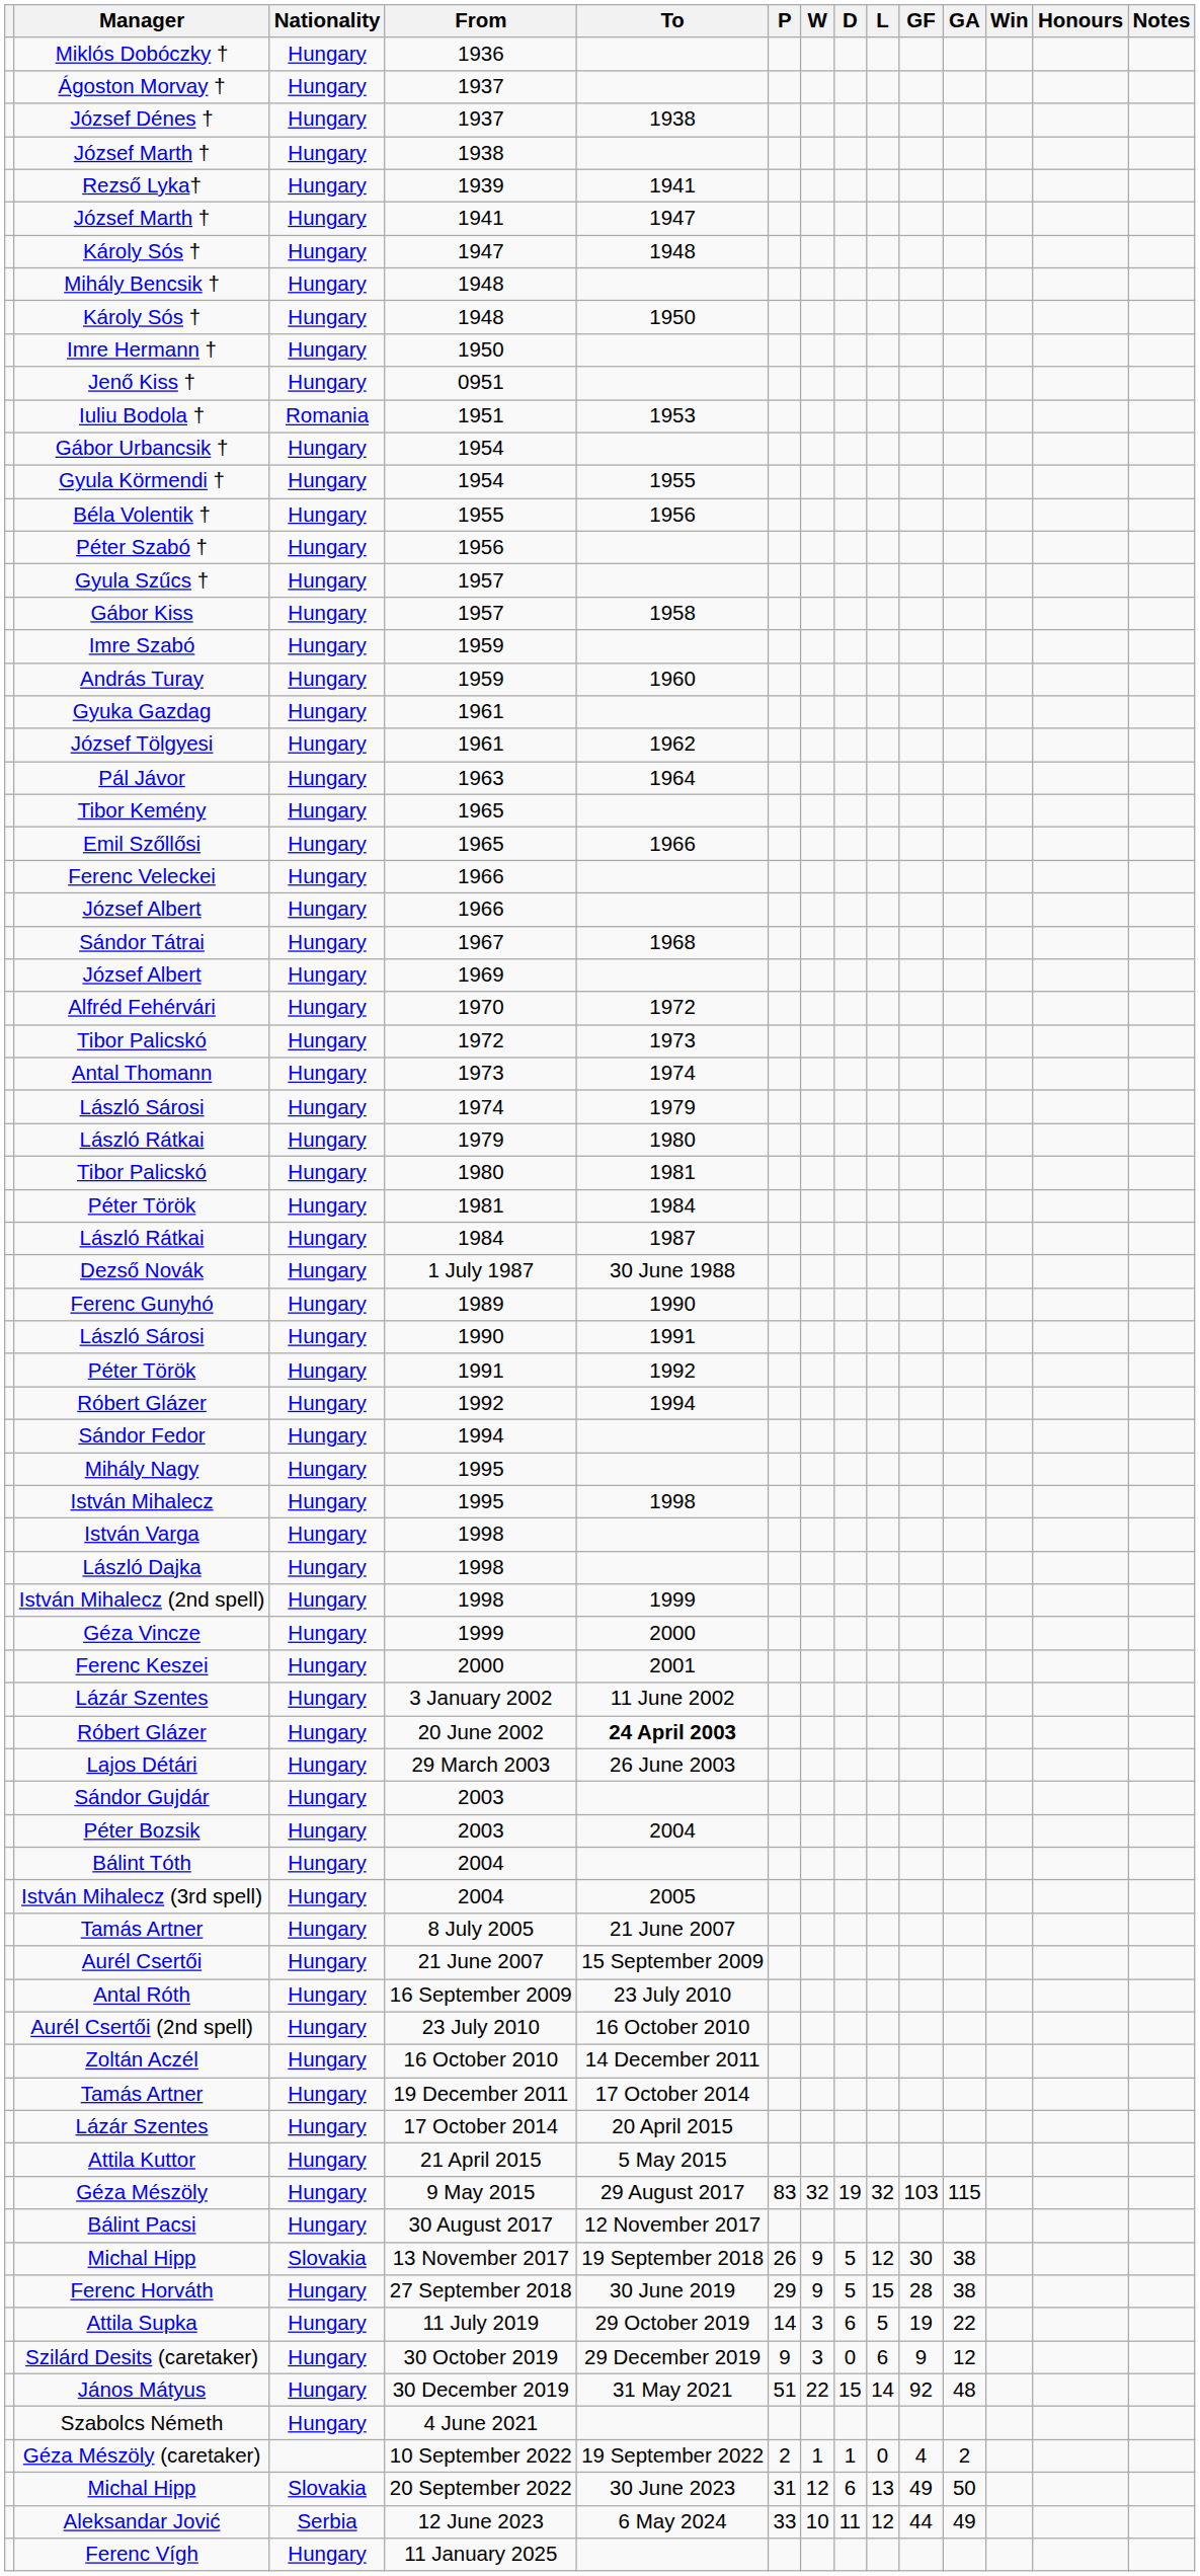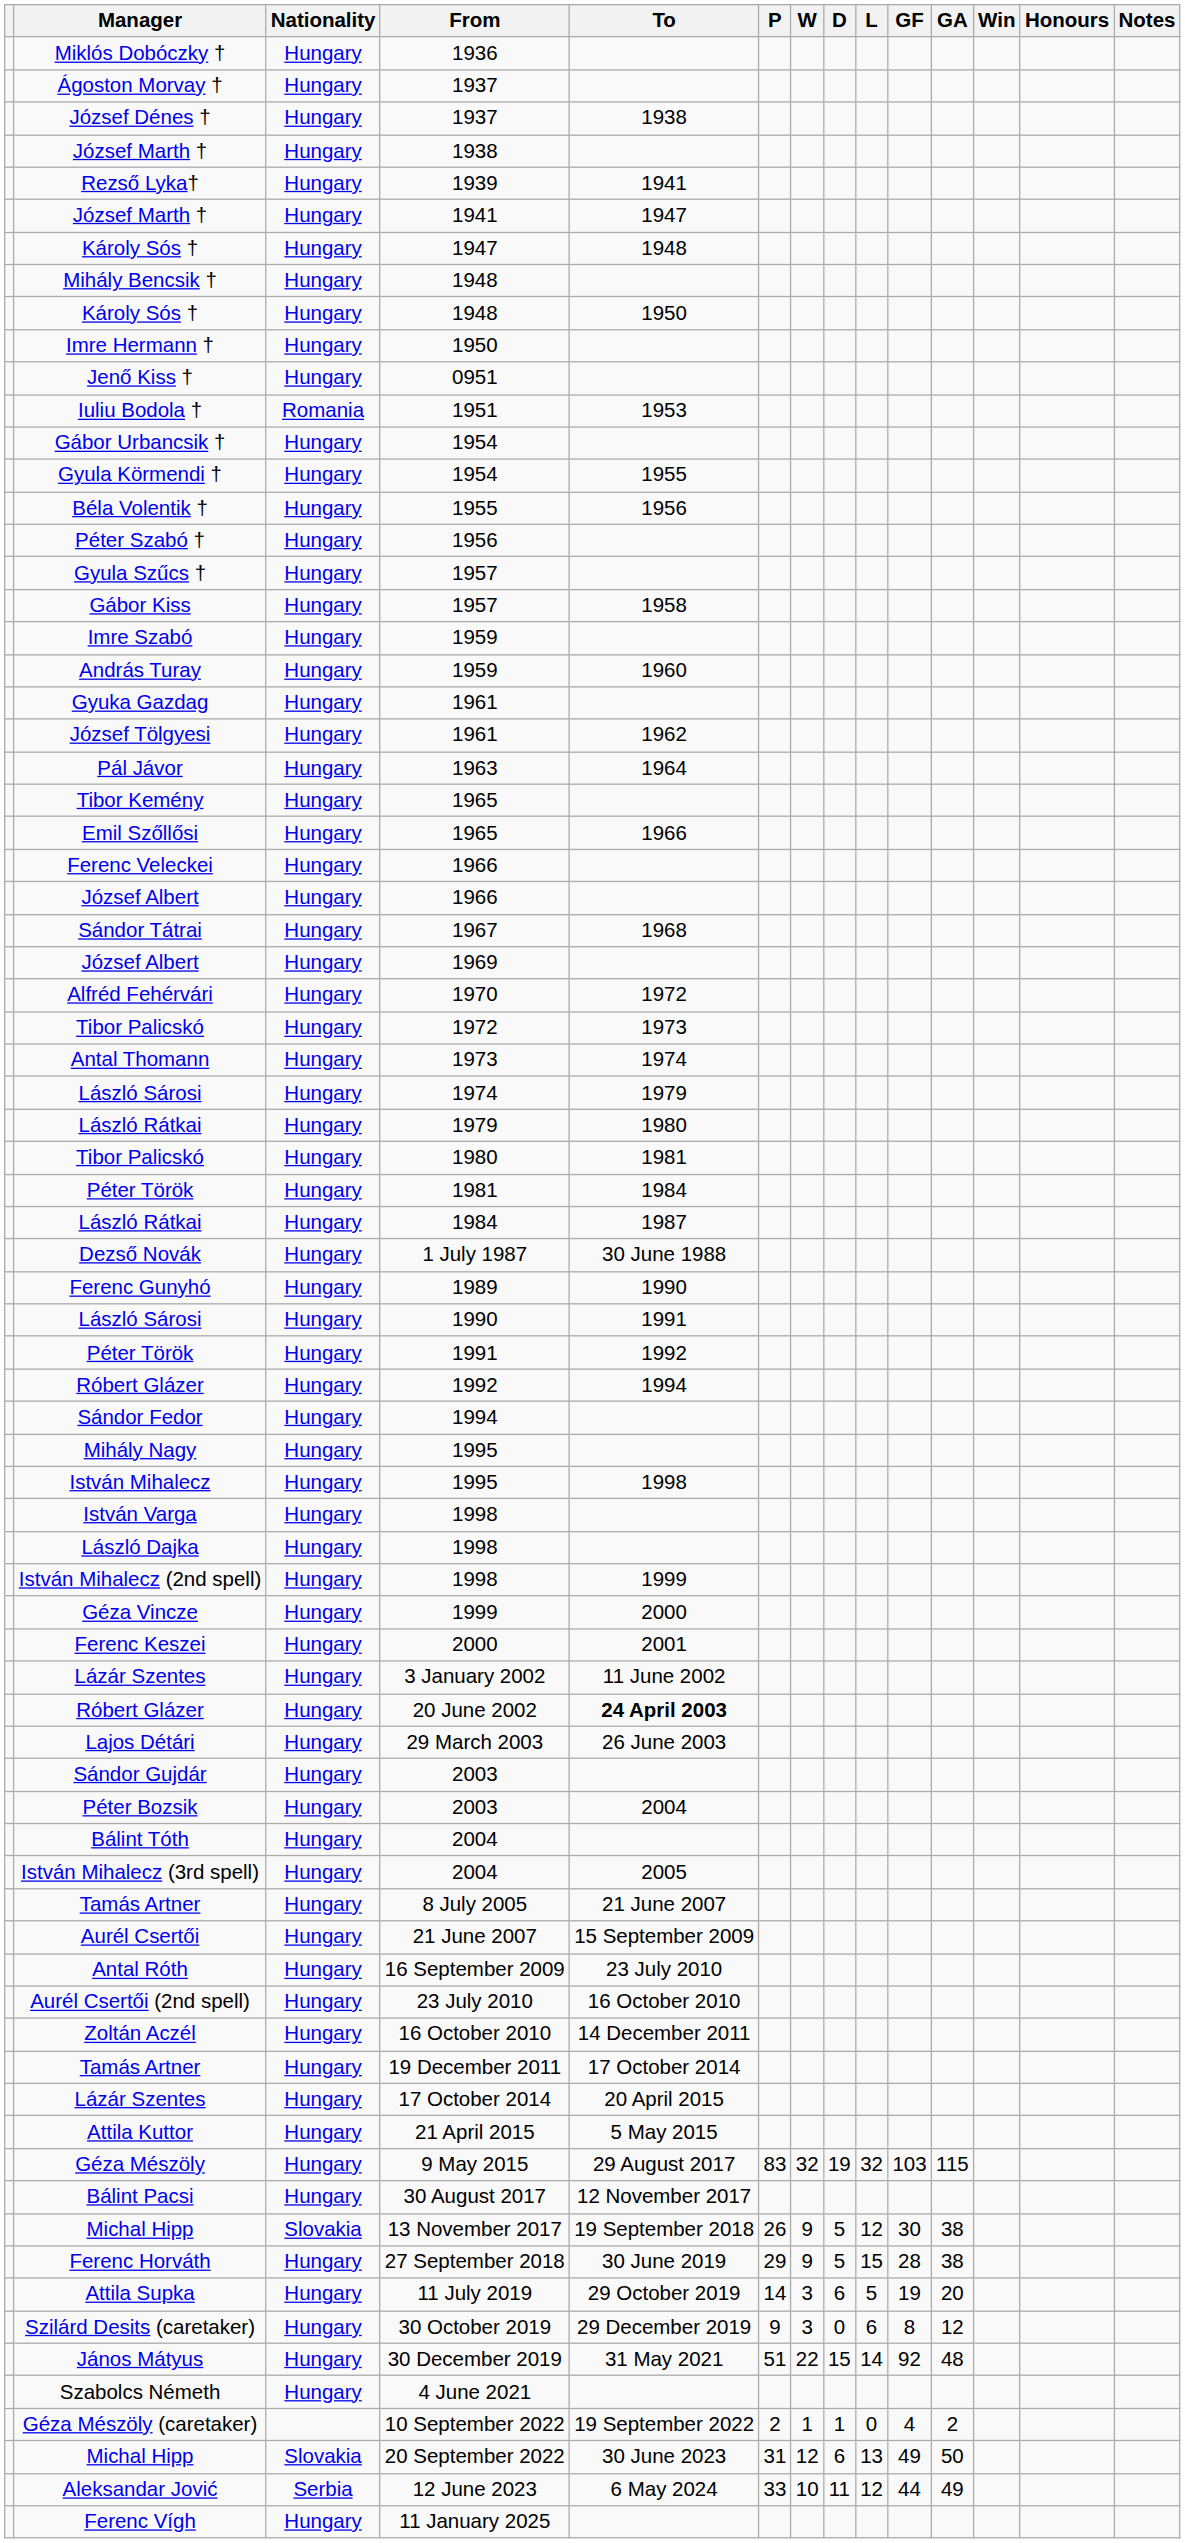Attila Supka | GA: 22 -> 20
Szilárd Desits (caretaker) | GF: 9 -> 8
